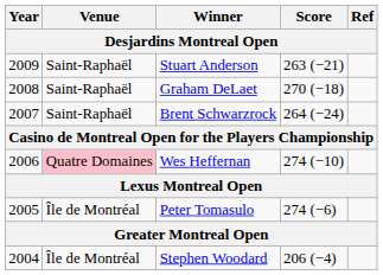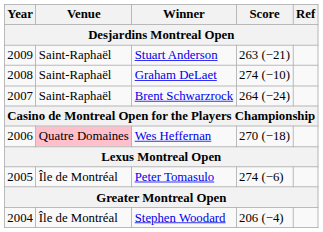Graham DeLaet | Score: 270 (−18) -> 274 (−10)
Wes Heffernan | Score: 274 (−10) -> 270 (−18)
